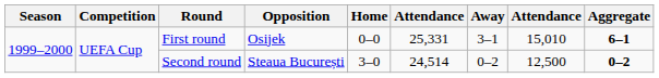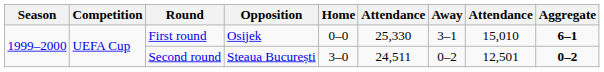First round | column 6: 25,331 -> 25,330
Second round | column 6: 24,514 -> 24,511
Second round | column 8: 12,500 -> 12,501
